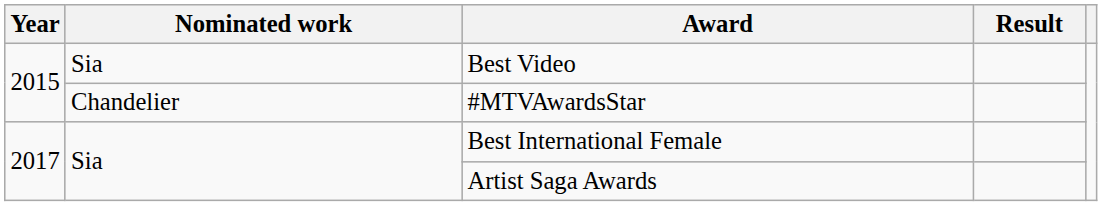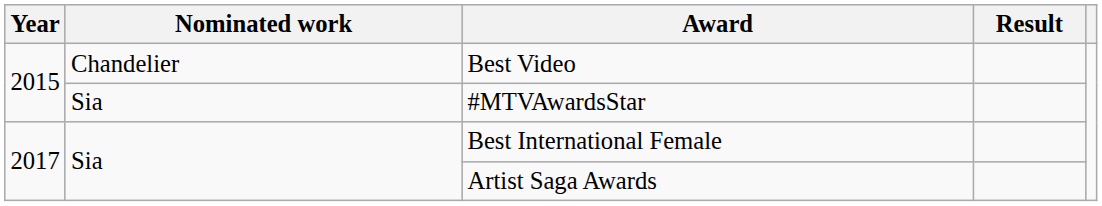Best Video | Nominated work: Sia -> Chandelier
#MTVAwardsStar | Nominated work: Chandelier -> Sia
